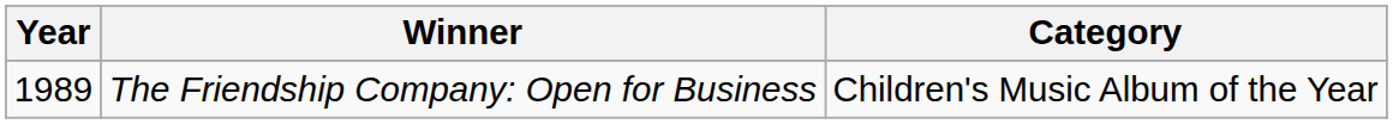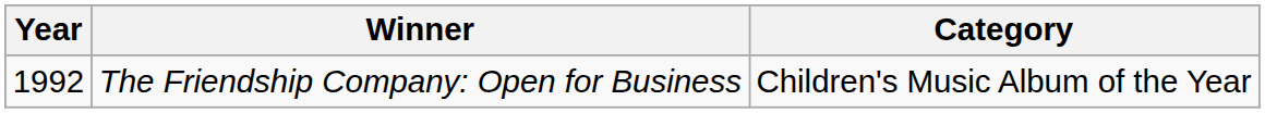The Friendship Company: Open for Business | Year: 1989 -> 1992
